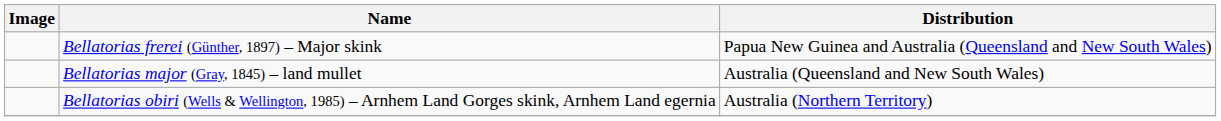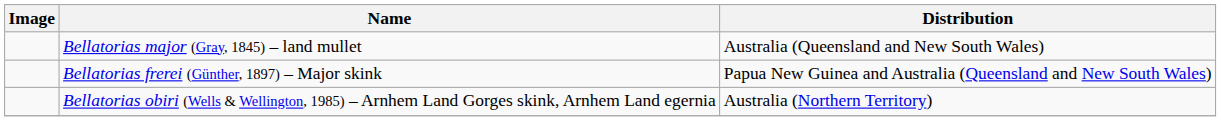rows swapped: Bellatorias frerei (Günther, 1897) – Major skink <-> Bellatorias major (Gray, 1845) – land mullet
